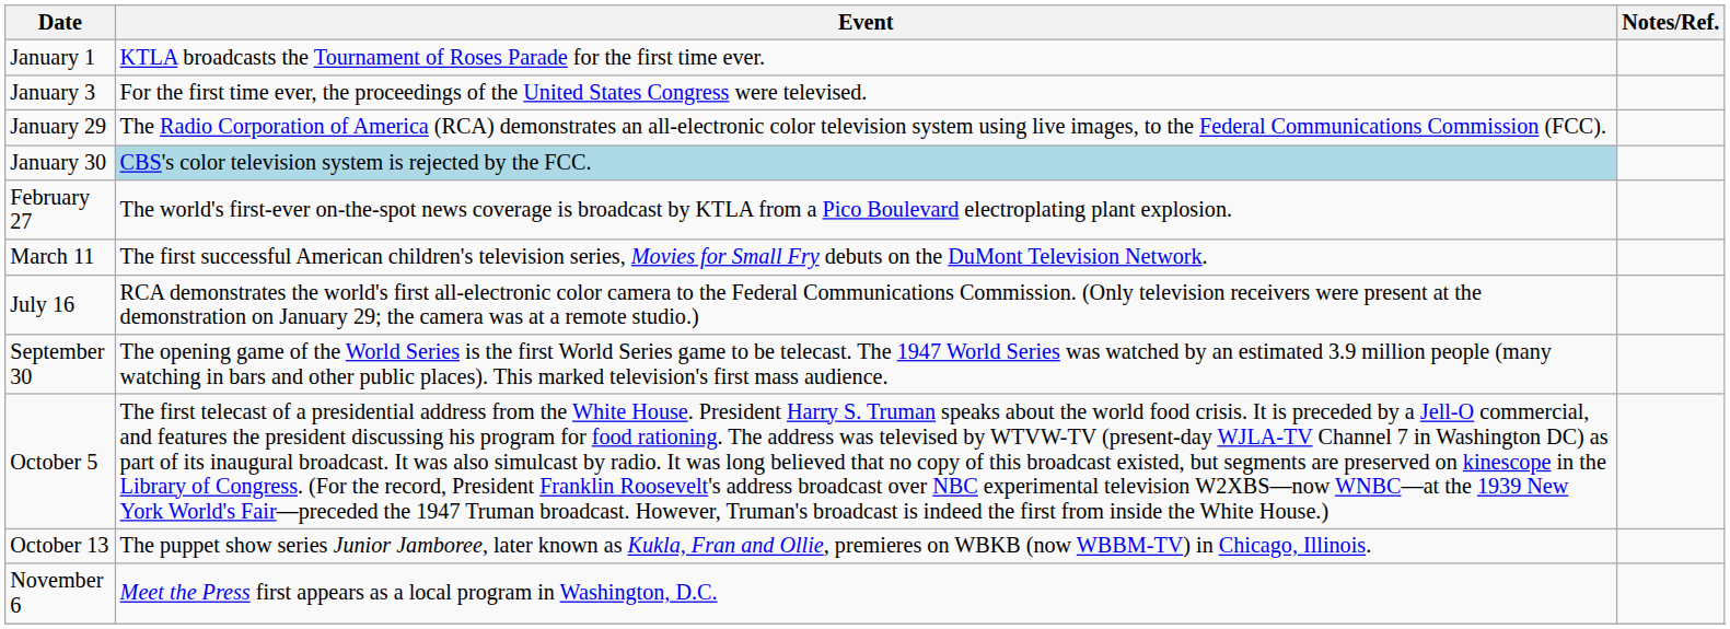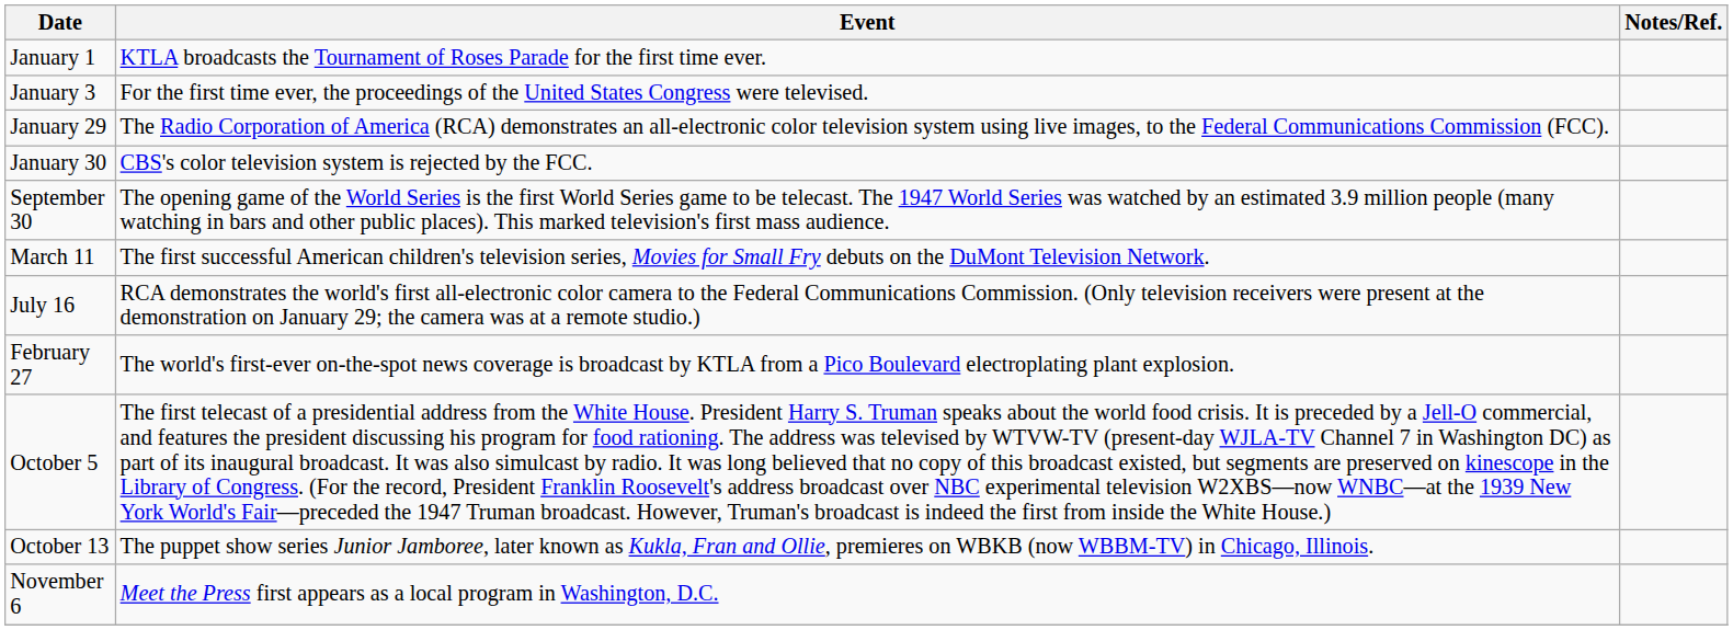January 30 | Event: lightblue background -> no background
rows swapped: February 27 <-> September 30
